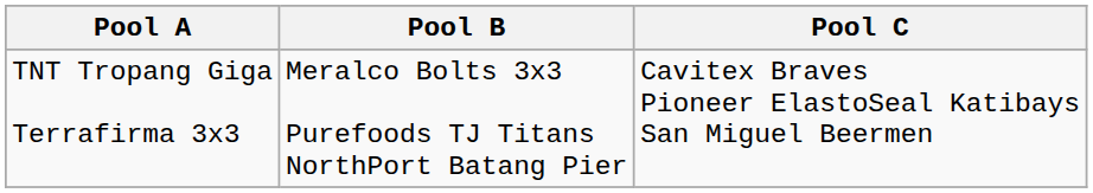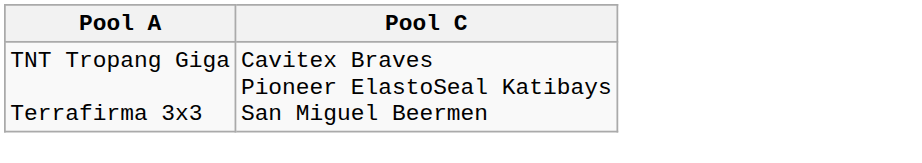- column: Pool B | Meralco Bolts 3x3 Purefoods TJ Titans NorthPort Batang Pier
